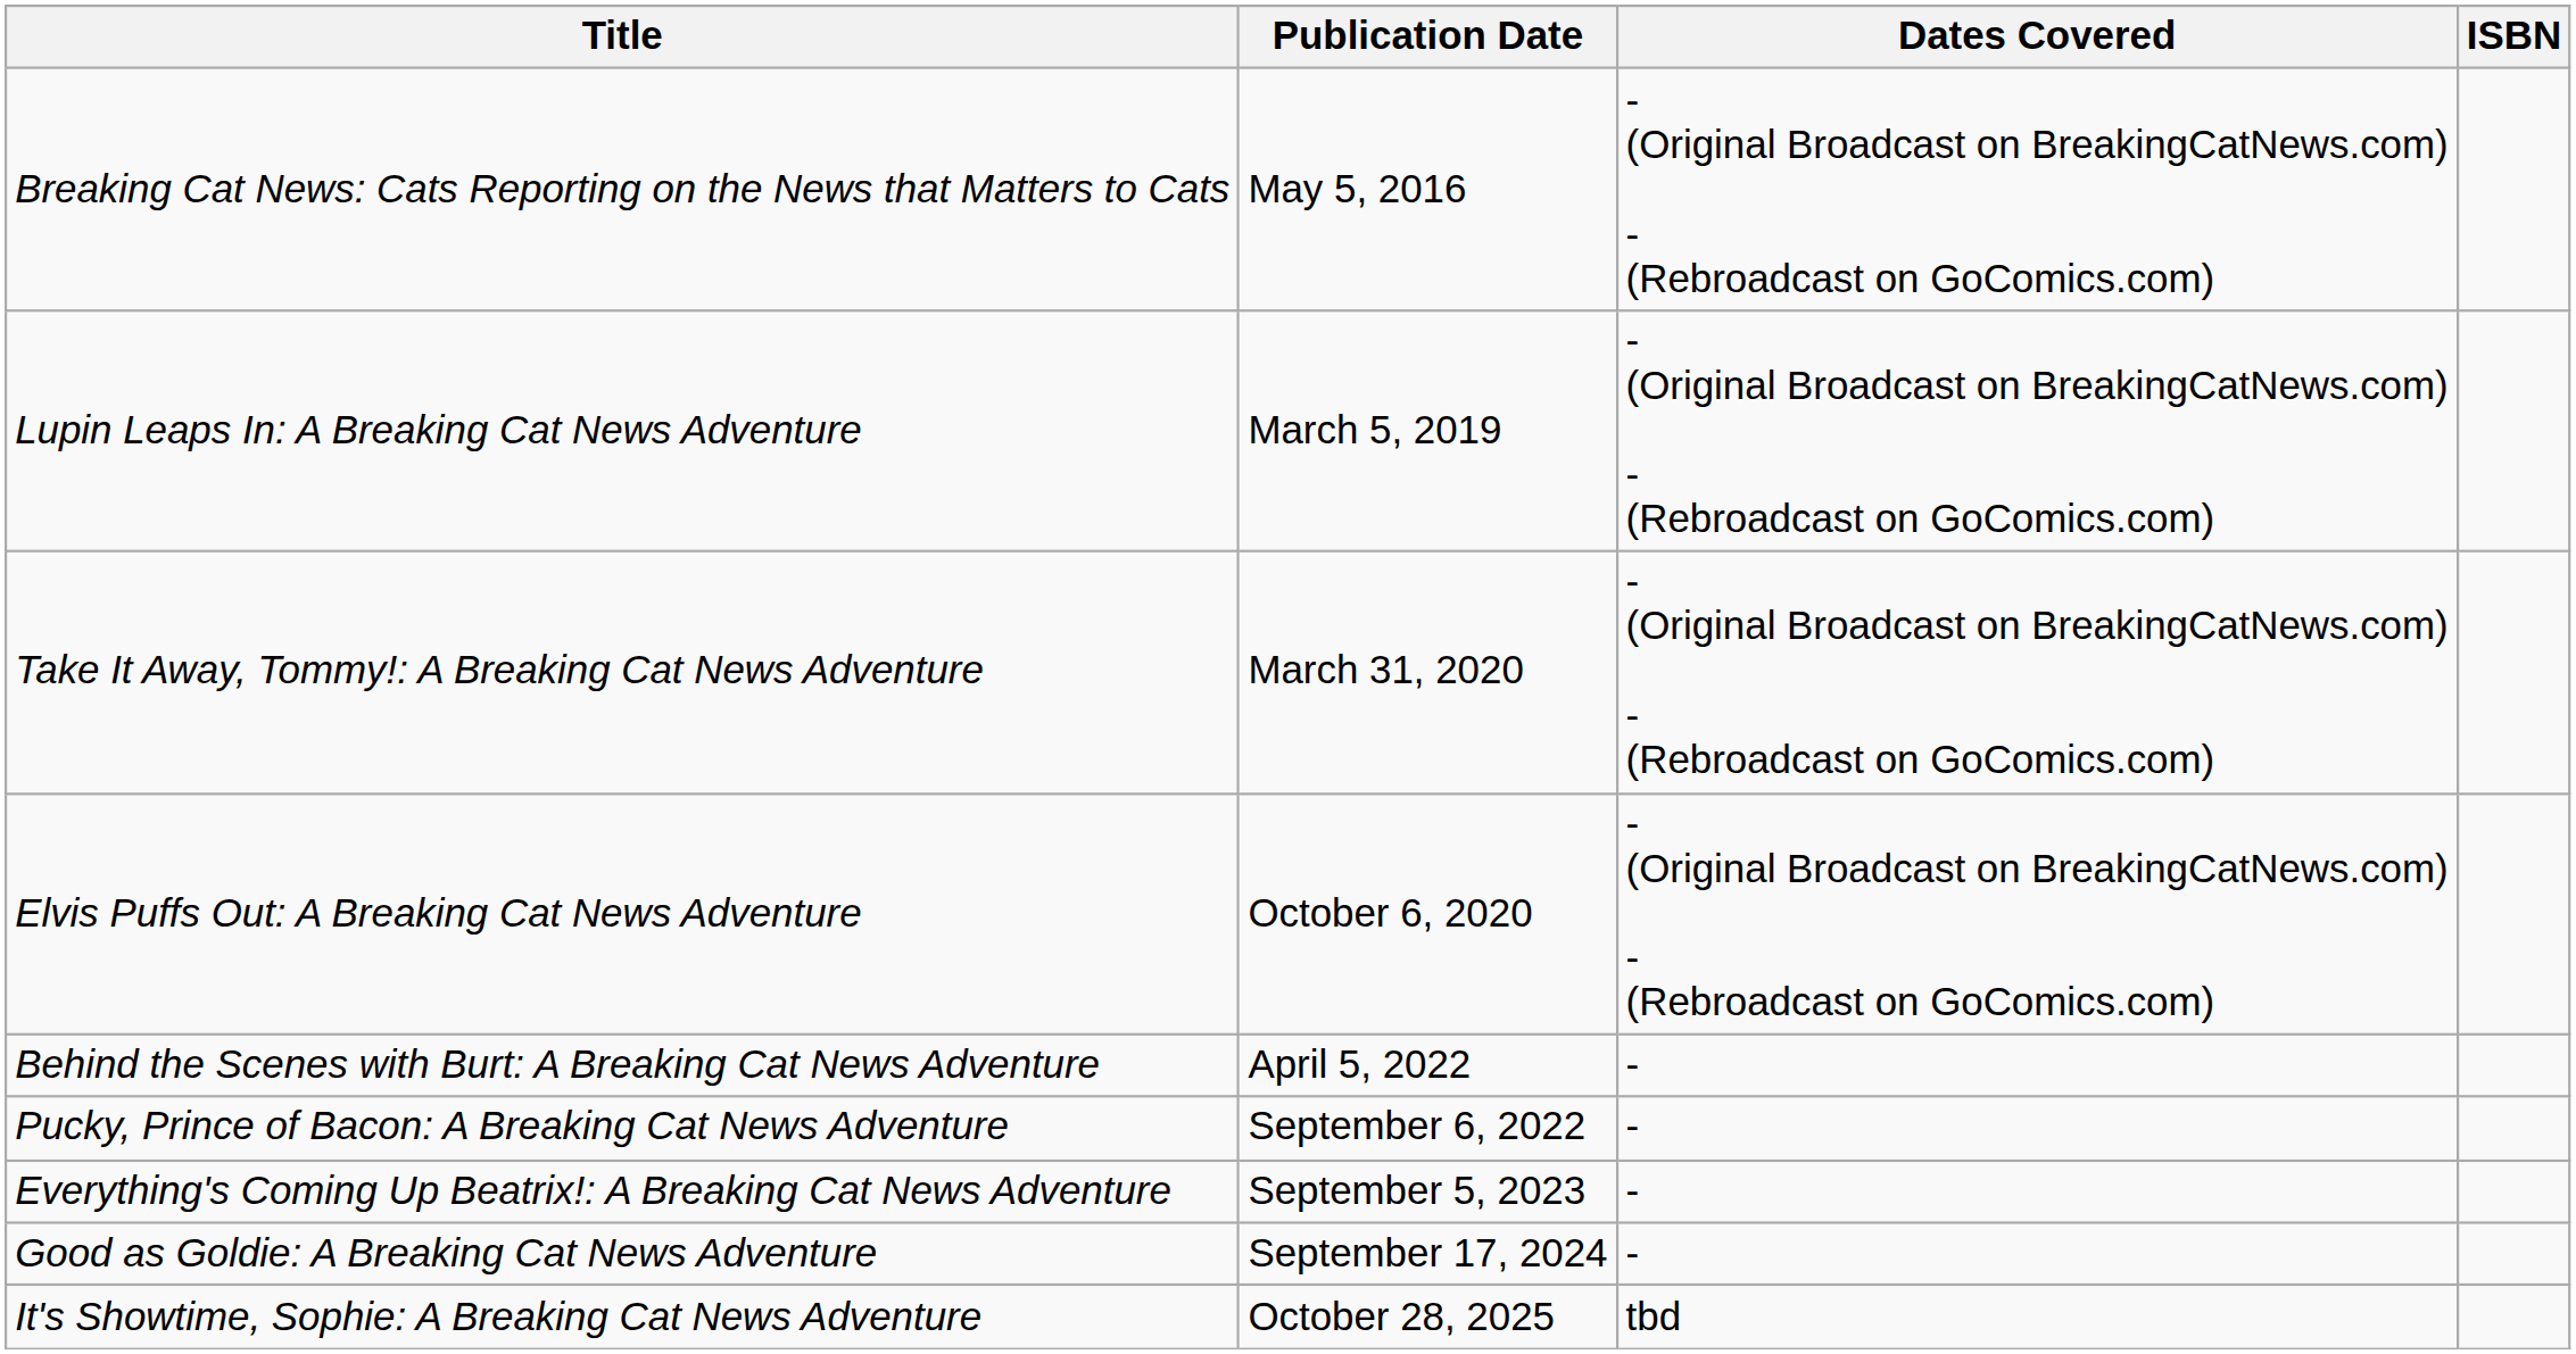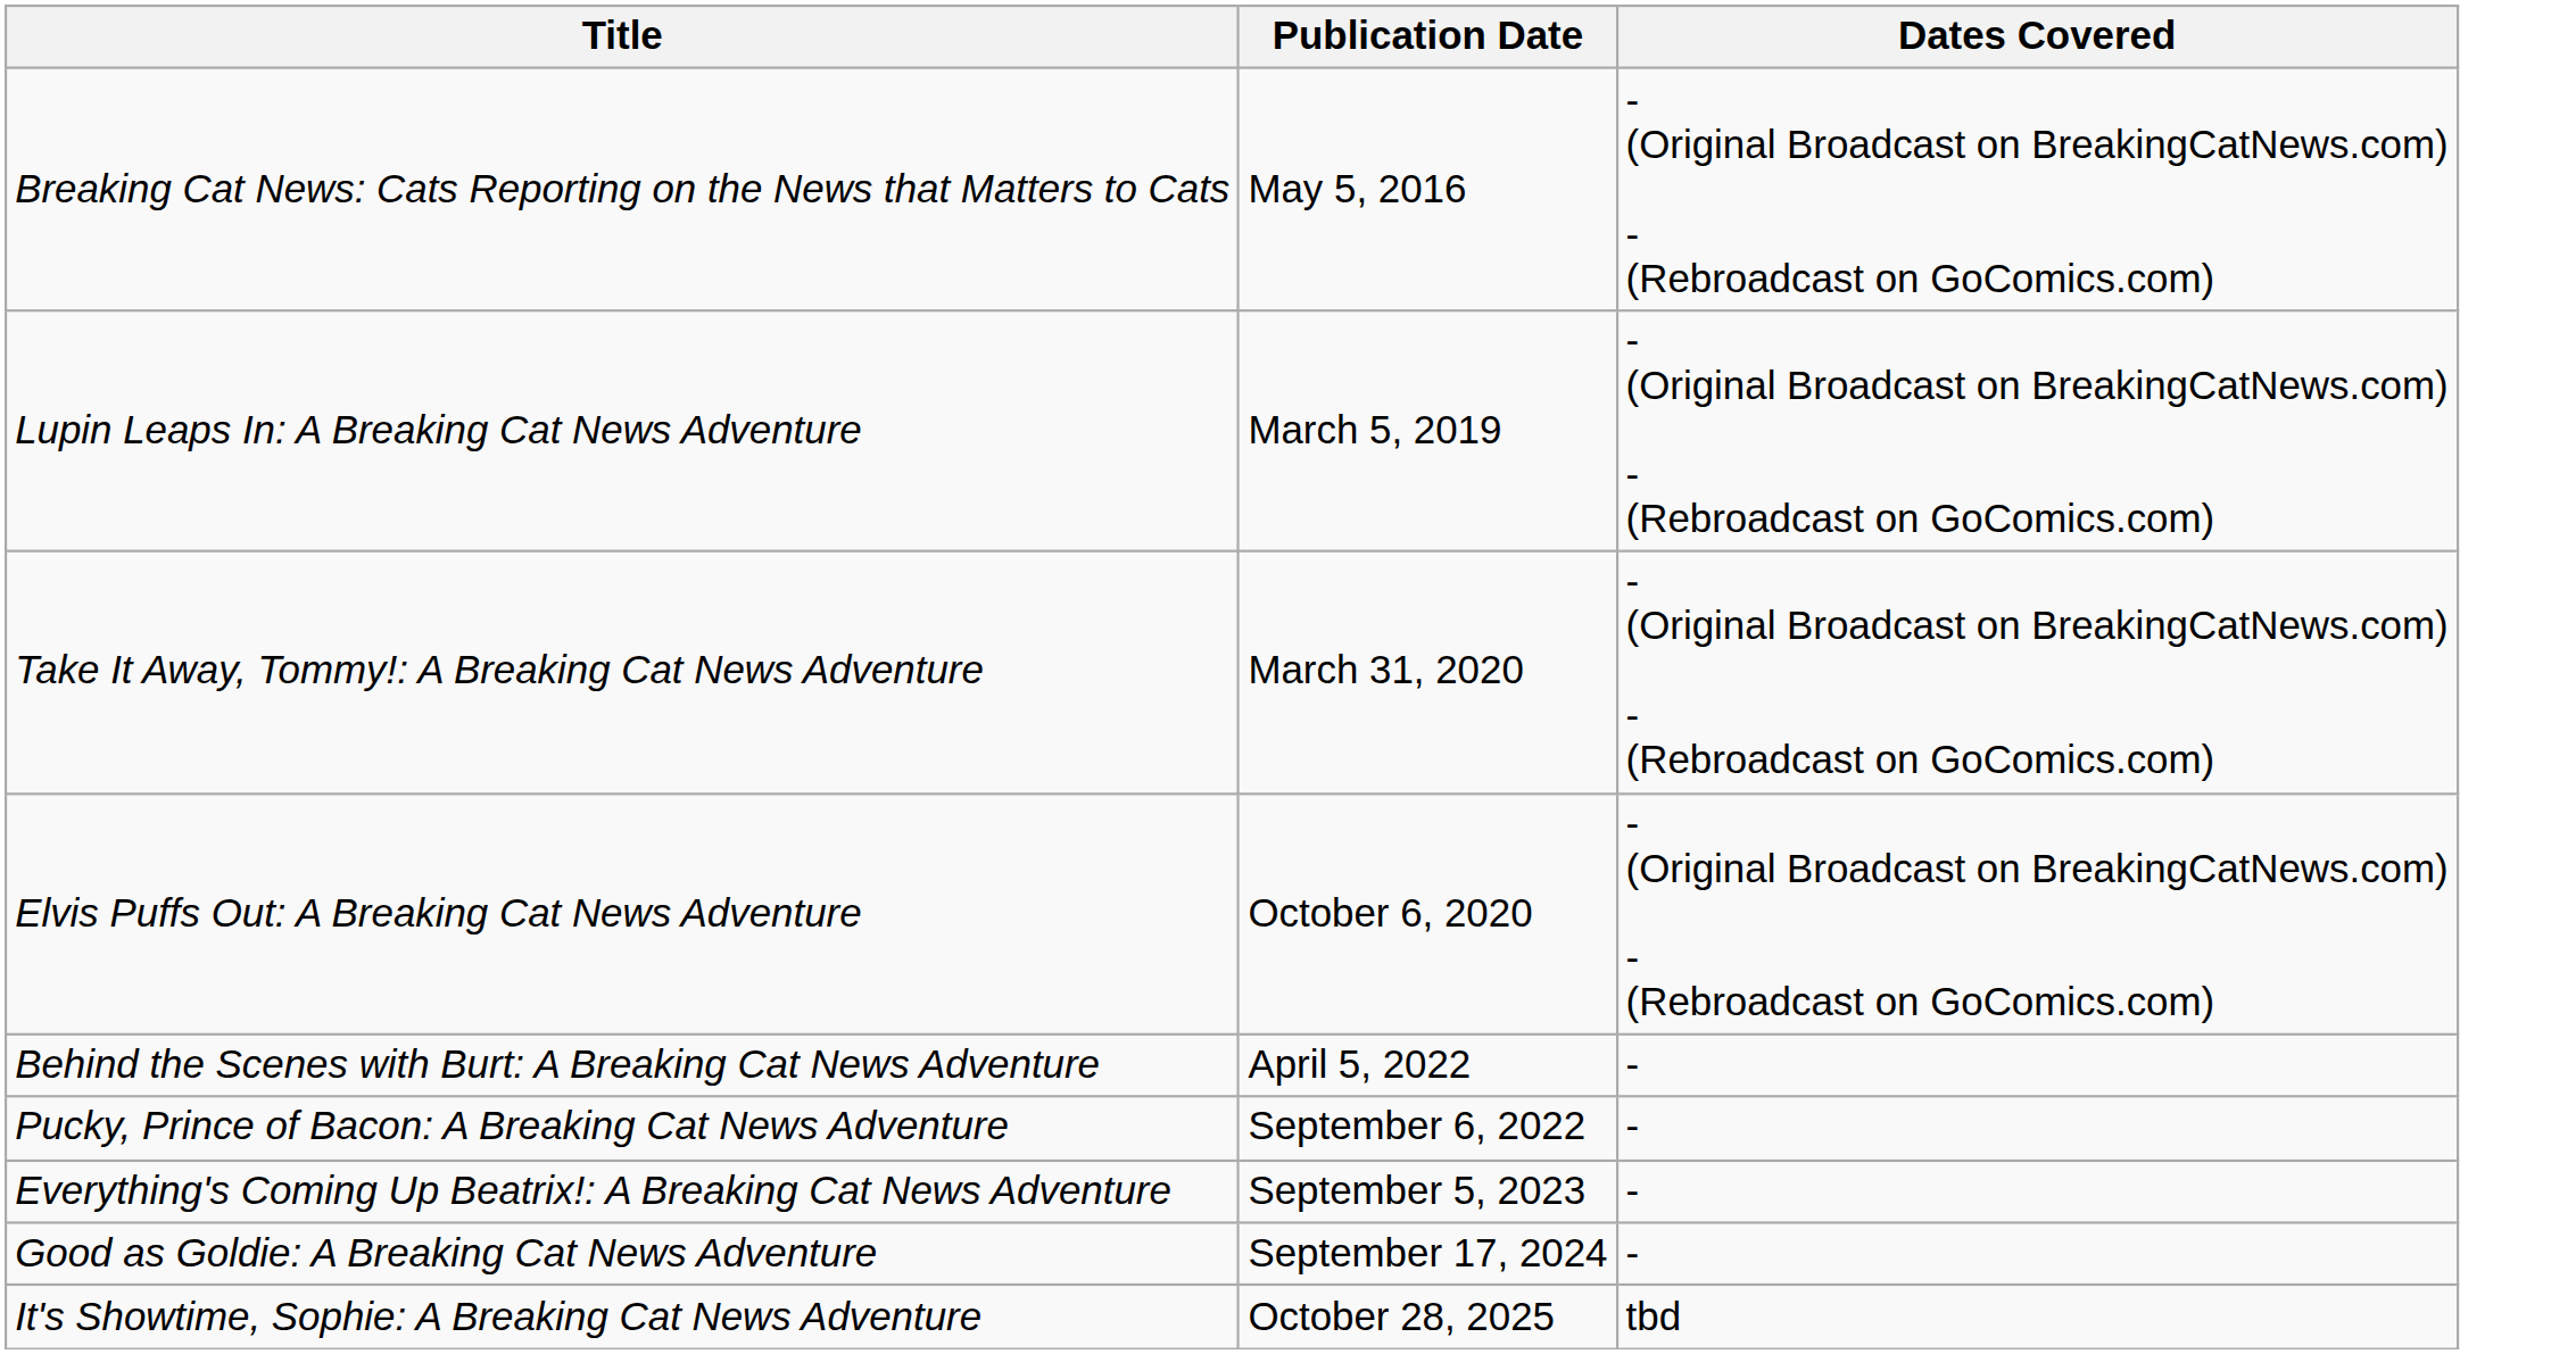- column: ISBN
